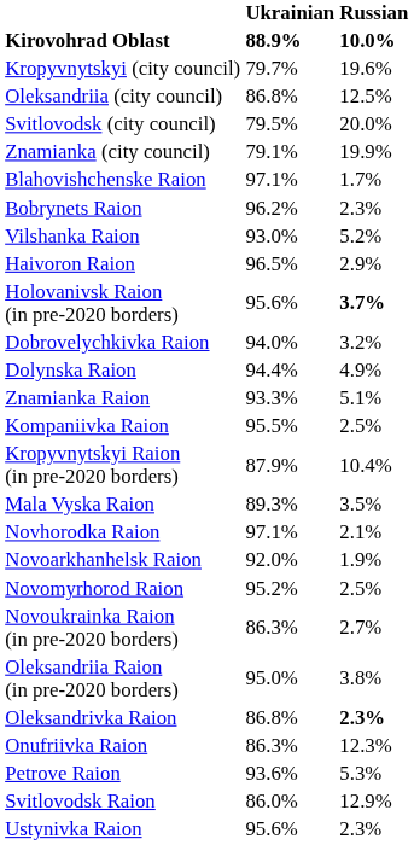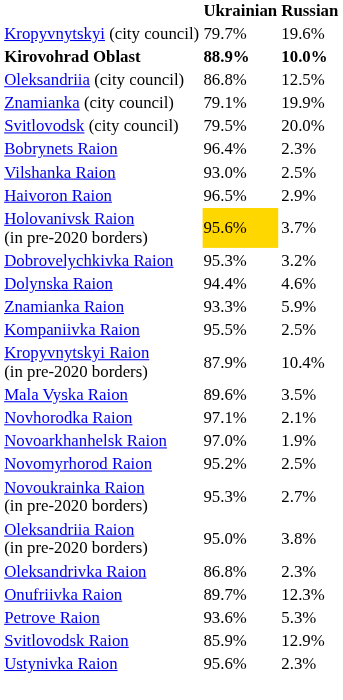rows swapped: Kirovohrad Oblast <-> Kropyvnytskyi (city council)
rows swapped: Znamianka (city council) <-> Svitlovodsk (city council)
- row: Blahovishchenske Raion | 97.1% | 1.7%
Bobrynets Raion | Ukrainian: 96.2% -> 96.4%
Vilshanka Raion | Russian: 5.2% -> 2.5%
Holovanivsk Raion (in pre-2020 borders) | Ukrainian: no background -> gold background
Holovanivsk Raion (in pre-2020 borders) | Russian: bold -> normal
Dobrovelychkivka Raion | Ukrainian: 94.0% -> 95.3%
Dolynska Raion | Russian: 4.9% -> 4.6%
Znamianka Raion | Russian: 5.1% -> 5.9%
Mala Vyska Raion | Ukrainian: 89.3% -> 89.6%
Novoarkhanhelsk Raion | Ukrainian: 92.0% -> 97.0%
Novoukrainka Raion (in pre-2020 borders) | Ukrainian: 86.3% -> 95.3%
Oleksandrivka Raion | Russian: bold -> normal
Onufriivka Raion | Ukrainian: 86.3% -> 89.7%
Svitlovodsk Raion | Ukrainian: 86.0% -> 85.9%
